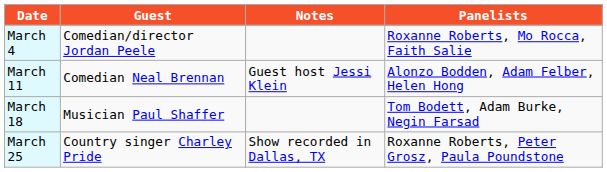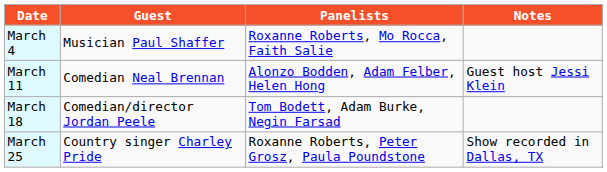columns swapped: Panelists <-> Notes
March 4 | Guest: Comedian/director Jordan Peele -> Musician Paul Shaffer
March 18 | Guest: Musician Paul Shaffer -> Comedian/director Jordan Peele
